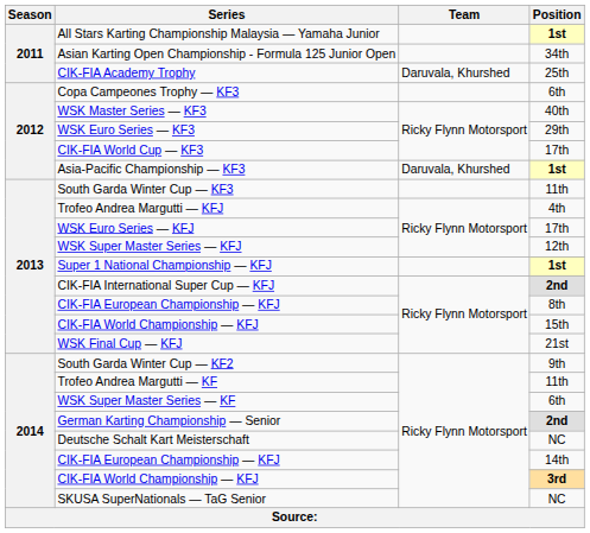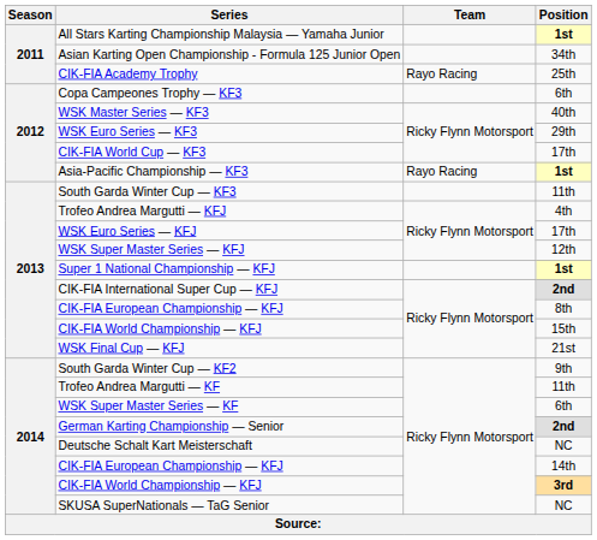CIK-FIA Academy Trophy | Team: Daruvala, Khurshed -> Rayo Racing
Asia-Pacific Championship — KF3 | Team: Daruvala, Khurshed -> Rayo Racing
